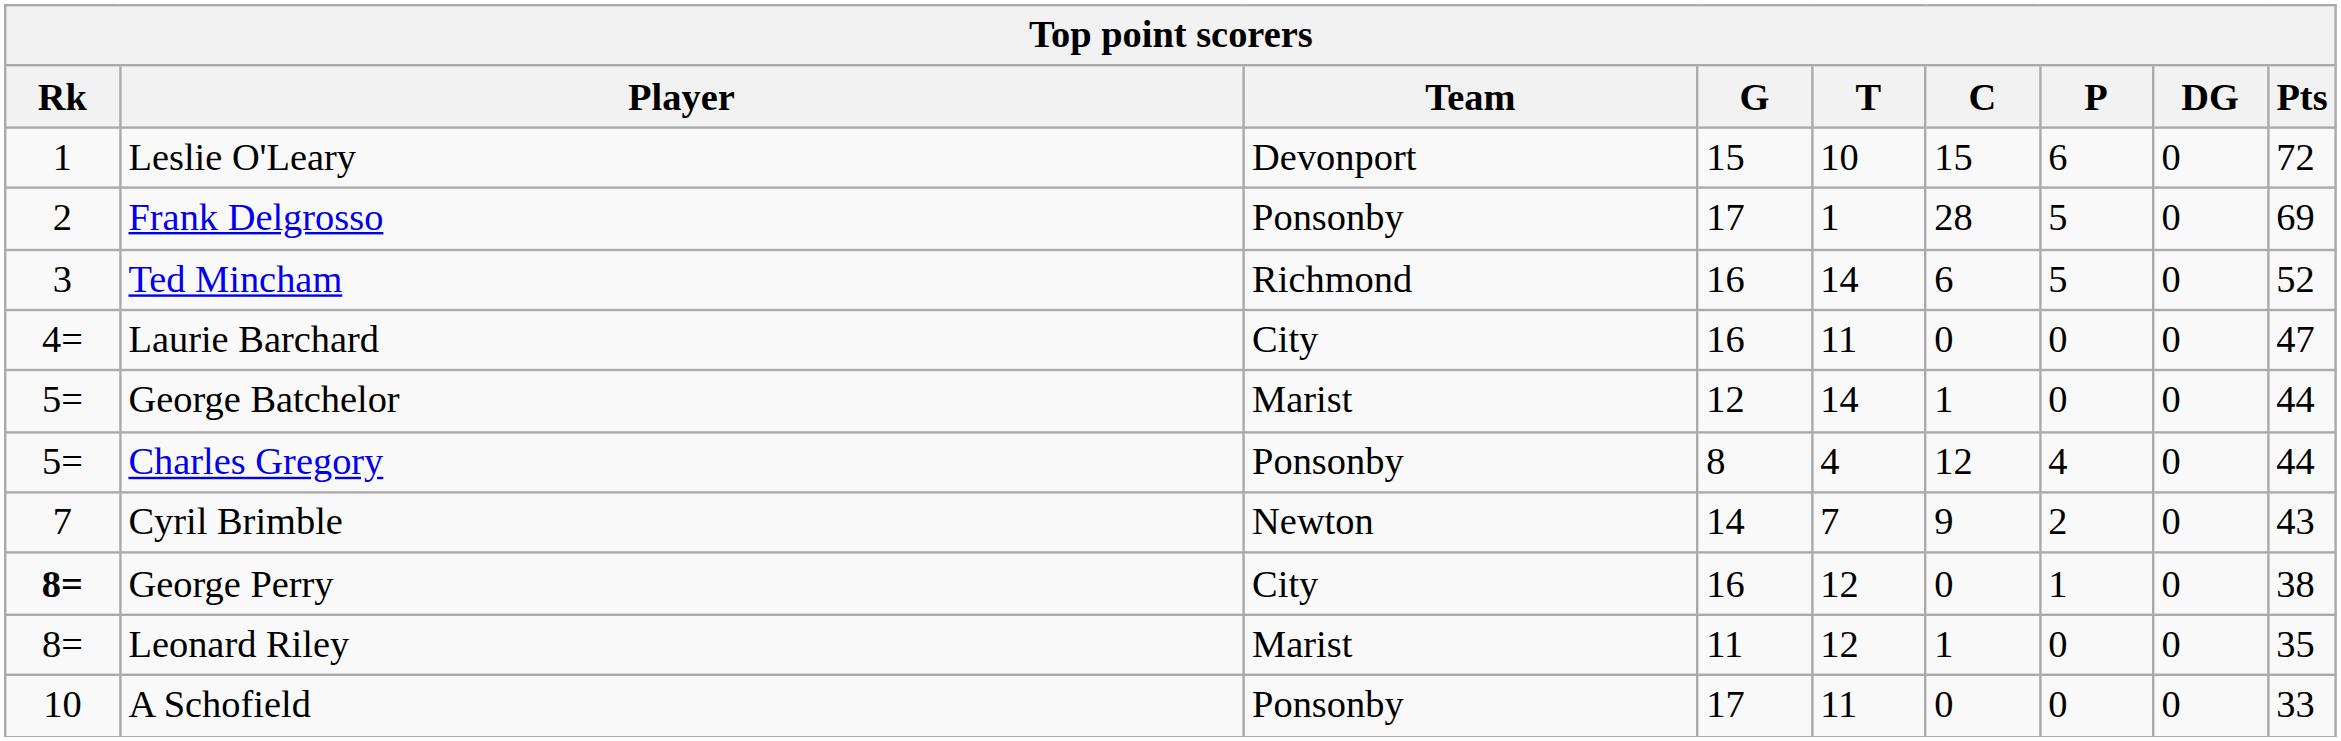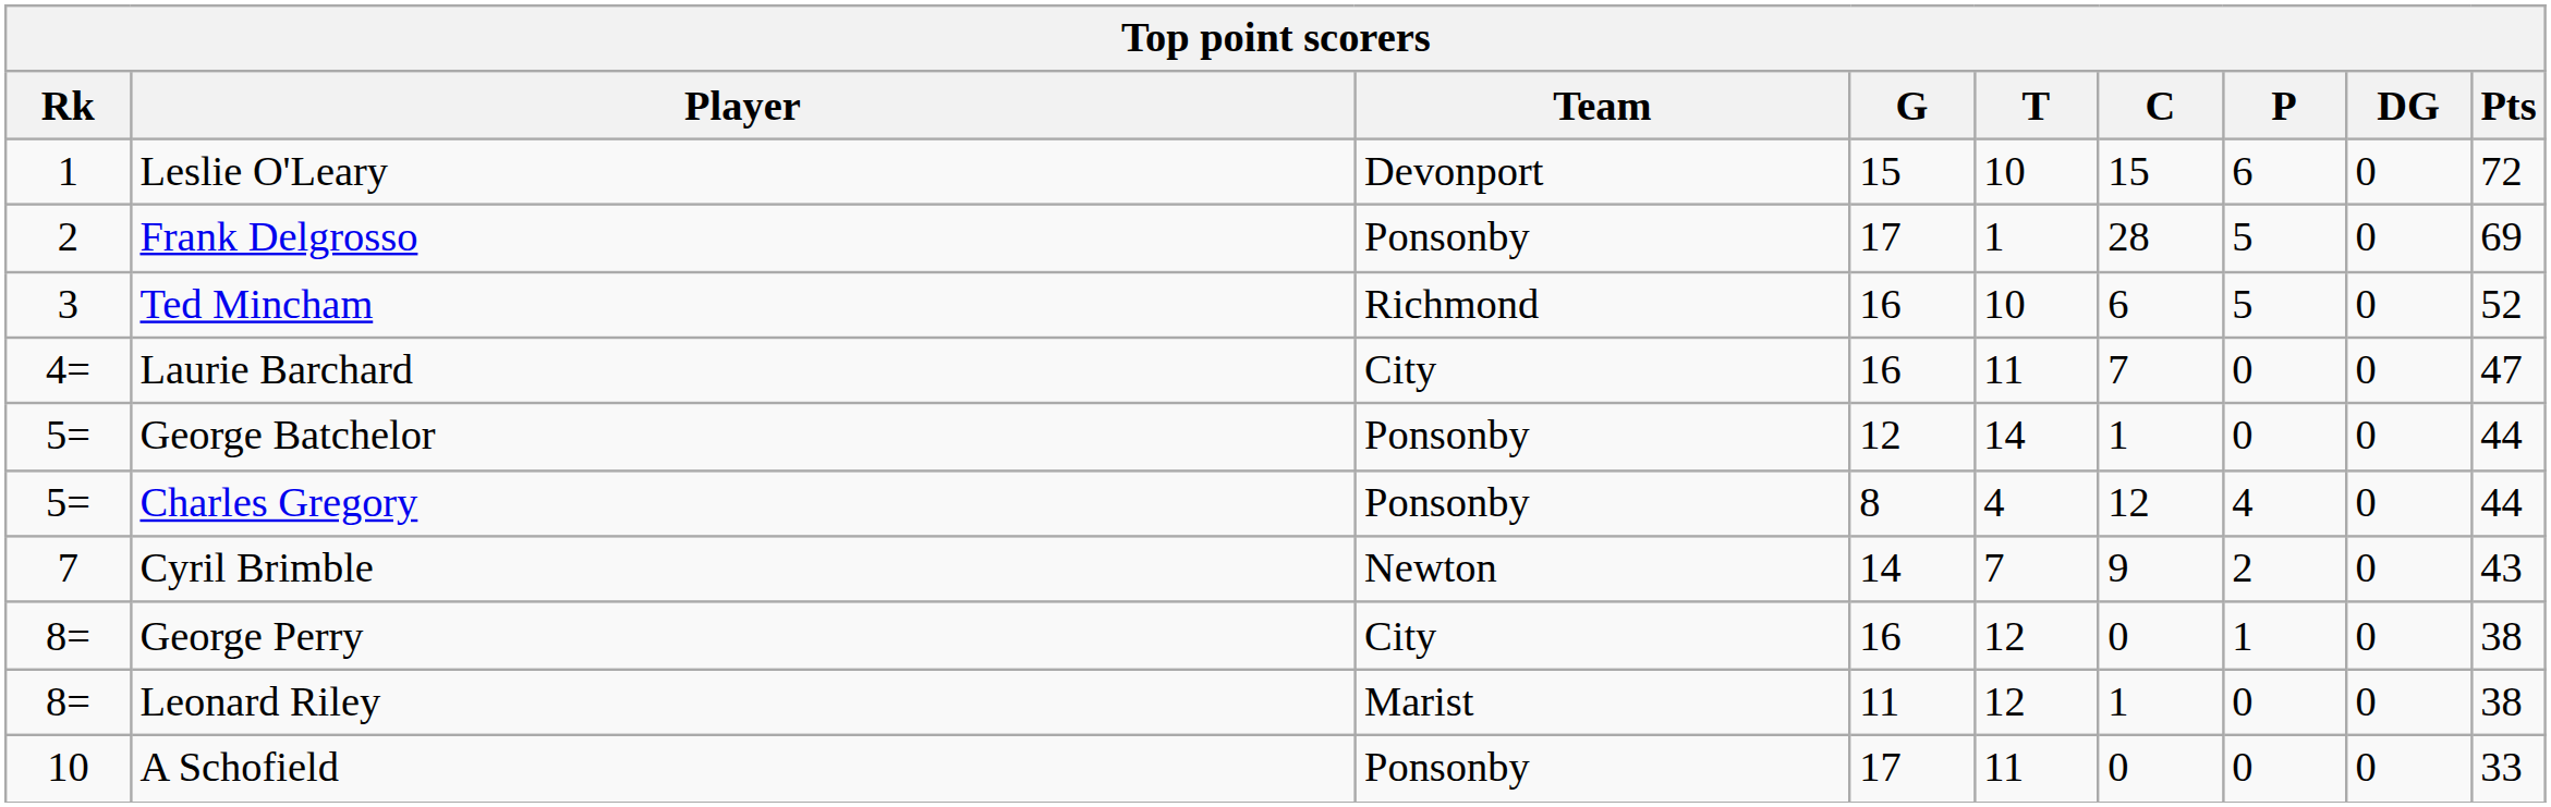Ted Mincham | T: 14 -> 10
Laurie Barchard | C: 0 -> 7
George Batchelor | Team: Marist -> Ponsonby
George Perry | Rk: bold -> normal
Leonard Riley | Pts: 35 -> 38
